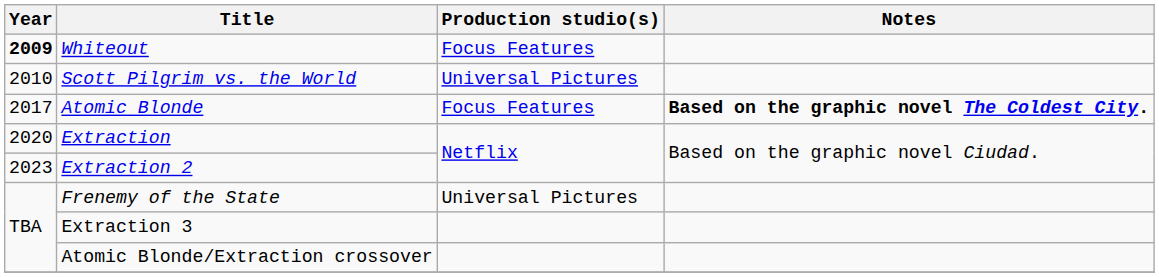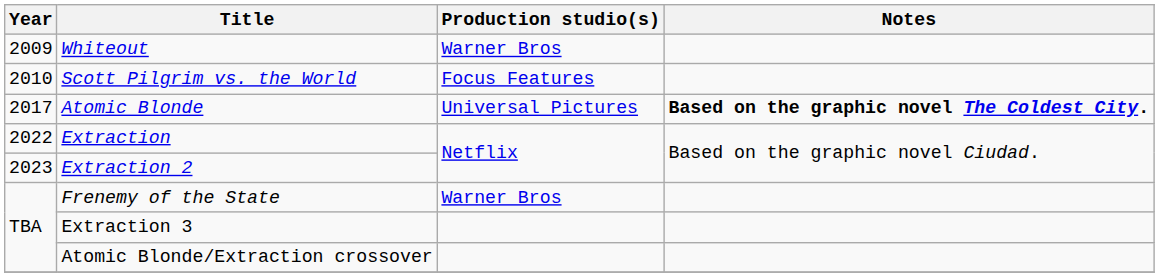Whiteout | Year: bold -> normal
Whiteout | Production studio(s): Focus Features -> Warner Bros
Scott Pilgrim vs. the World | Production studio(s): Universal Pictures -> Focus Features
Atomic Blonde | Production studio(s): Focus Features -> Universal Pictures
Extraction | Year: 2020 -> 2022
Frenemy of the State | Production studio(s): Universal Pictures -> Warner Bros
